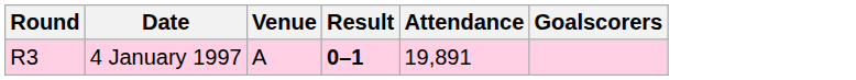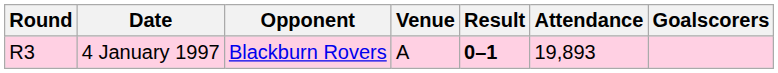+ column: Opponent | Blackburn Rovers
4 January 1997 | Attendance: 19,891 -> 19,893
